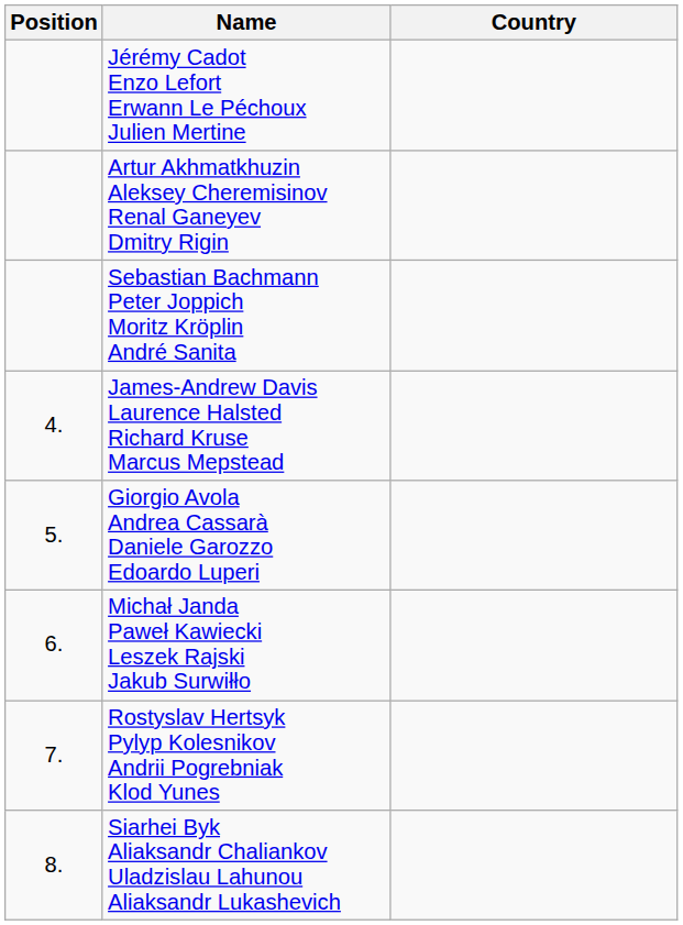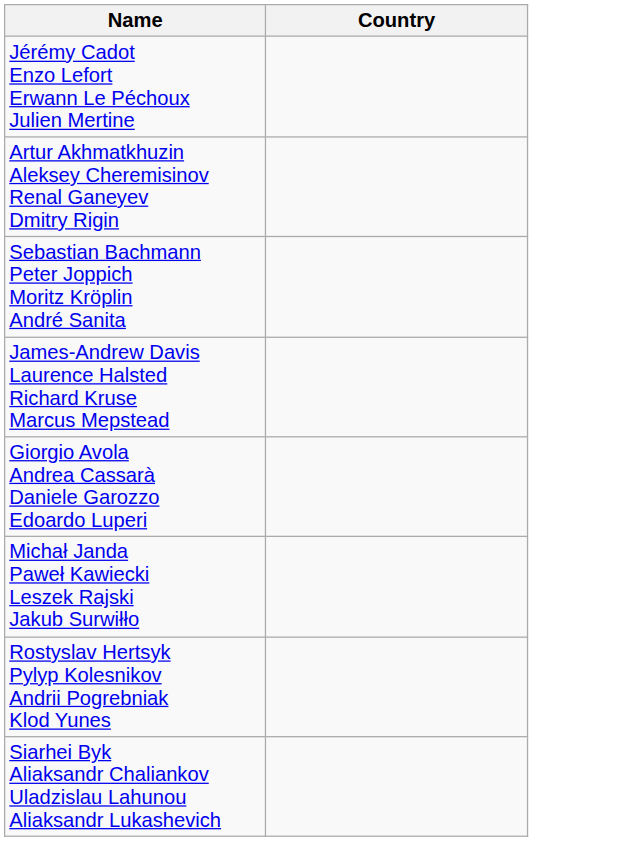- column: Position | 4. | 5. | 6. | 7. | 8.
